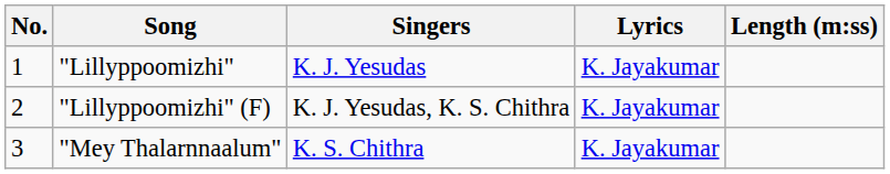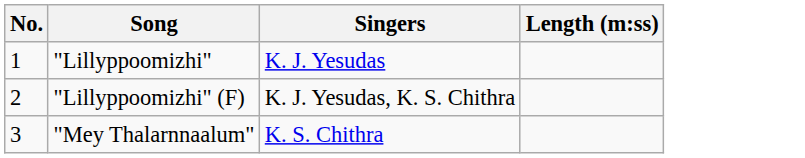- column: Lyrics | K. Jayakumar | K. Jayakumar | K. Jayakumar
